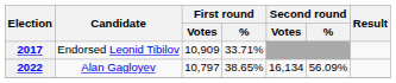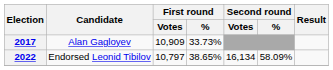2017 | Candidate: Endorsed Leonid Tibilov -> Alan Gagloyev
2017 | First round / %: 33.71% -> 33.73%
2022 | Candidate: Alan Gagloyev -> Endorsed Leonid Tibilov
2022 | Second round / %: 56.09% -> 58.09%
